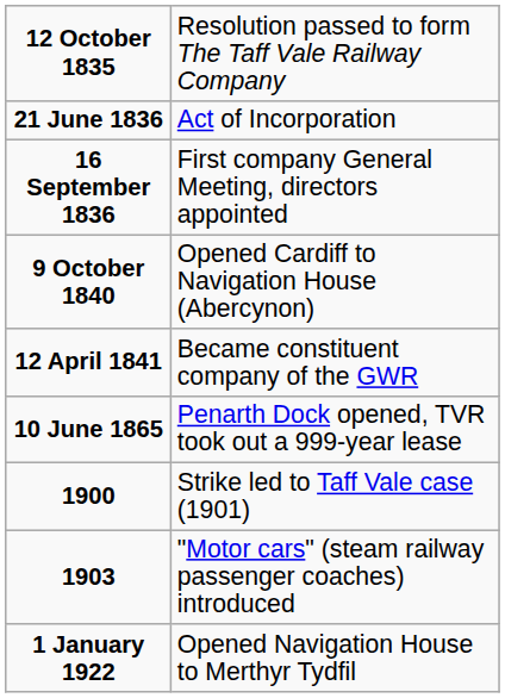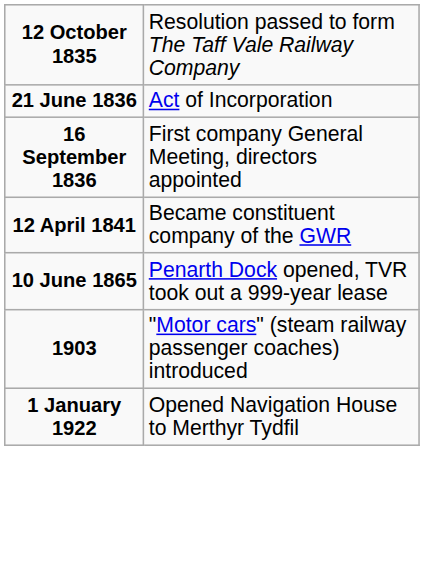- row: 9 October 1840 | Opened Cardiff to Navigation House (Abercynon)
- row: 1900 | Strike led to Taff Vale case (1901)
